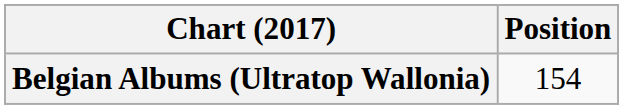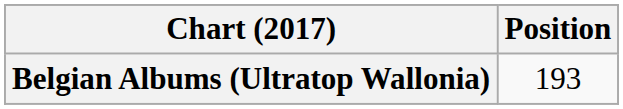Belgian Albums (Ultratop Wallonia) | Position: 154 -> 193
